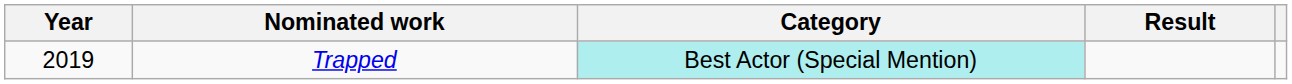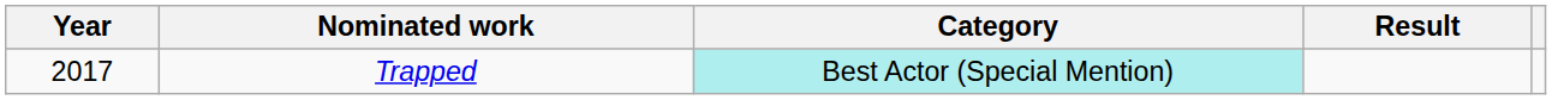Trapped | Year: 2019 -> 2017
